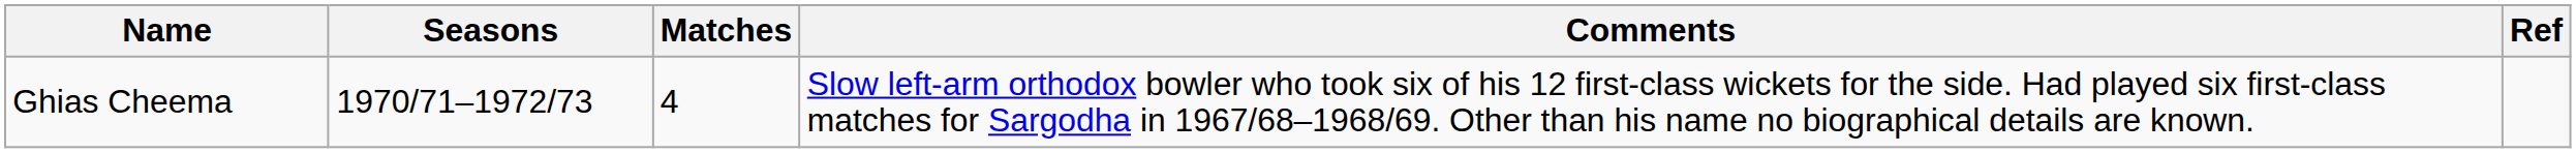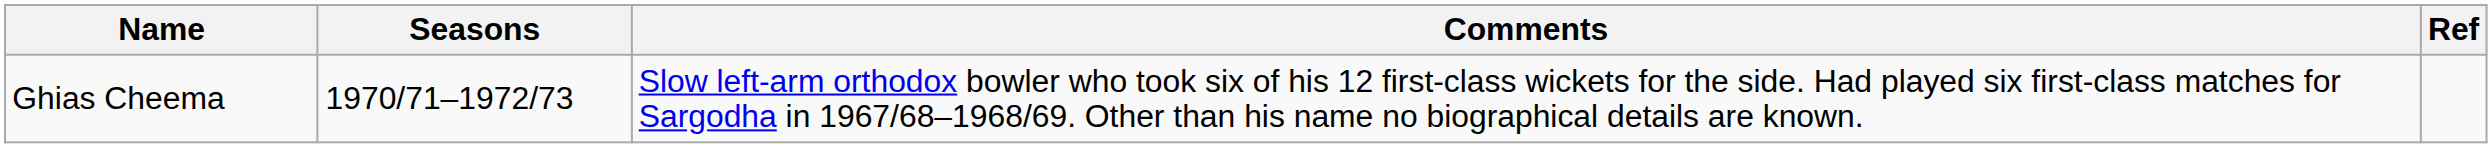- column: Matches | 4
